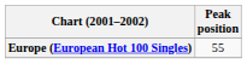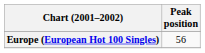Europe (European Hot 100 Singles) | Peak position: 55 -> 56
